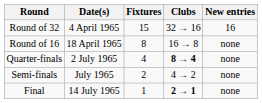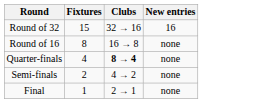- column: Date(s) | 4 April 1965 | 18 April 1965 | 2 July 1965 | July 1965 | 14 July 1965
Final | Clubs: bold -> normal
